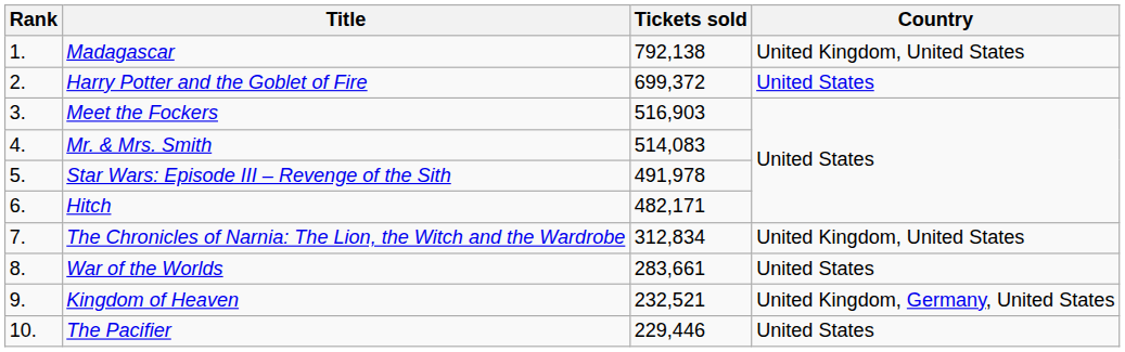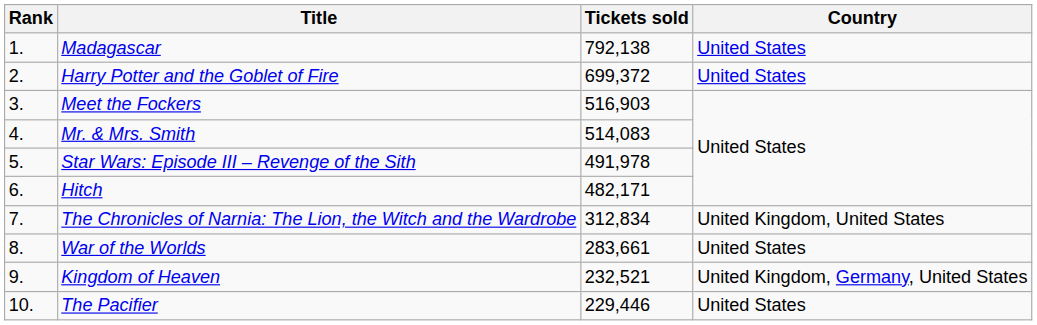Madagascar | Country: United Kingdom, United States -> United States
